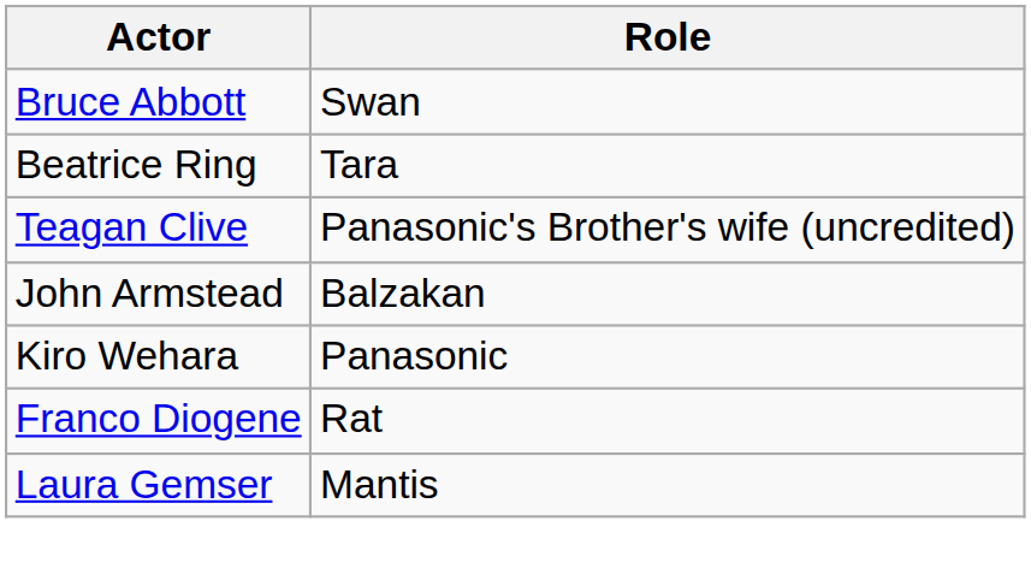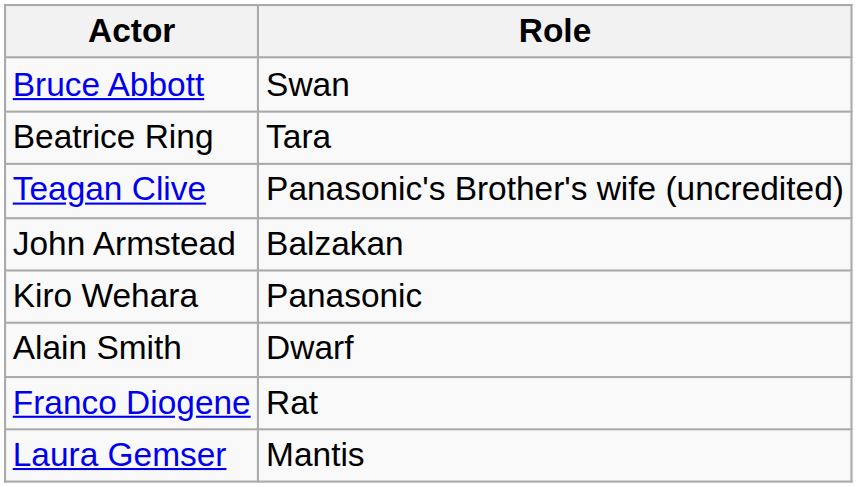+ row: Alain Smith | Dwarf
